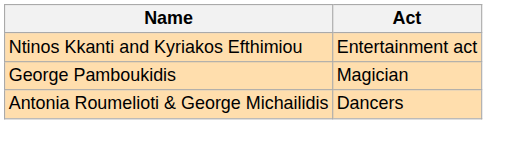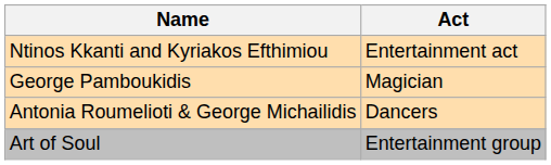+ row: Art of Soul | Entertainment group
